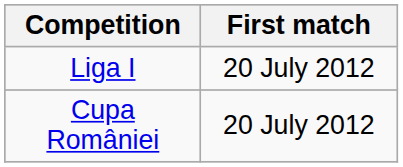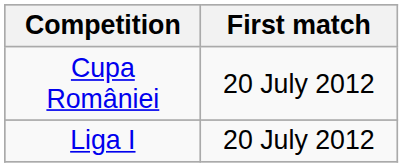rows swapped: Liga I <-> Cupa României
